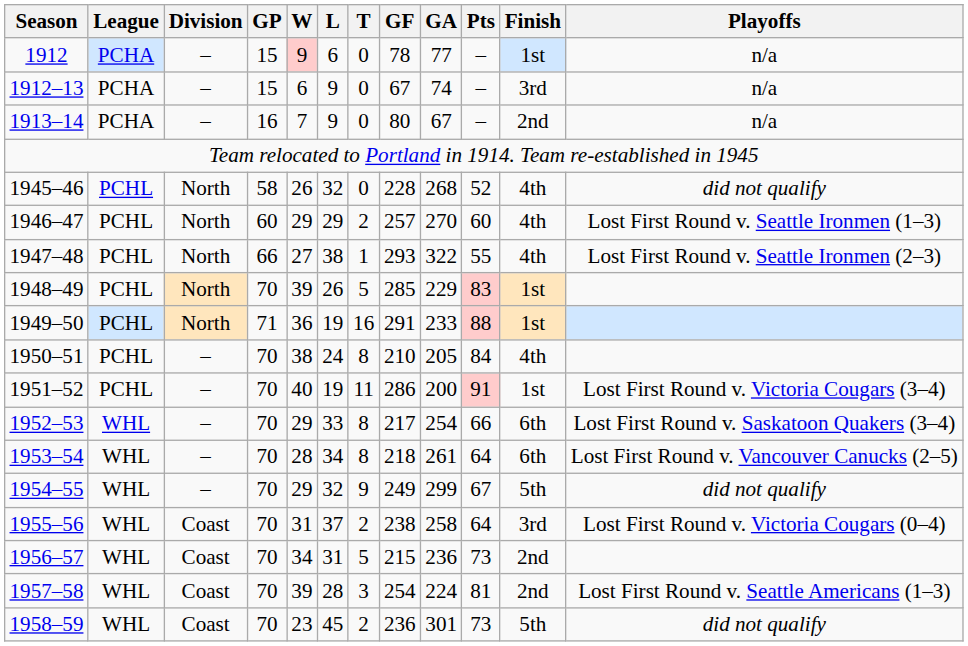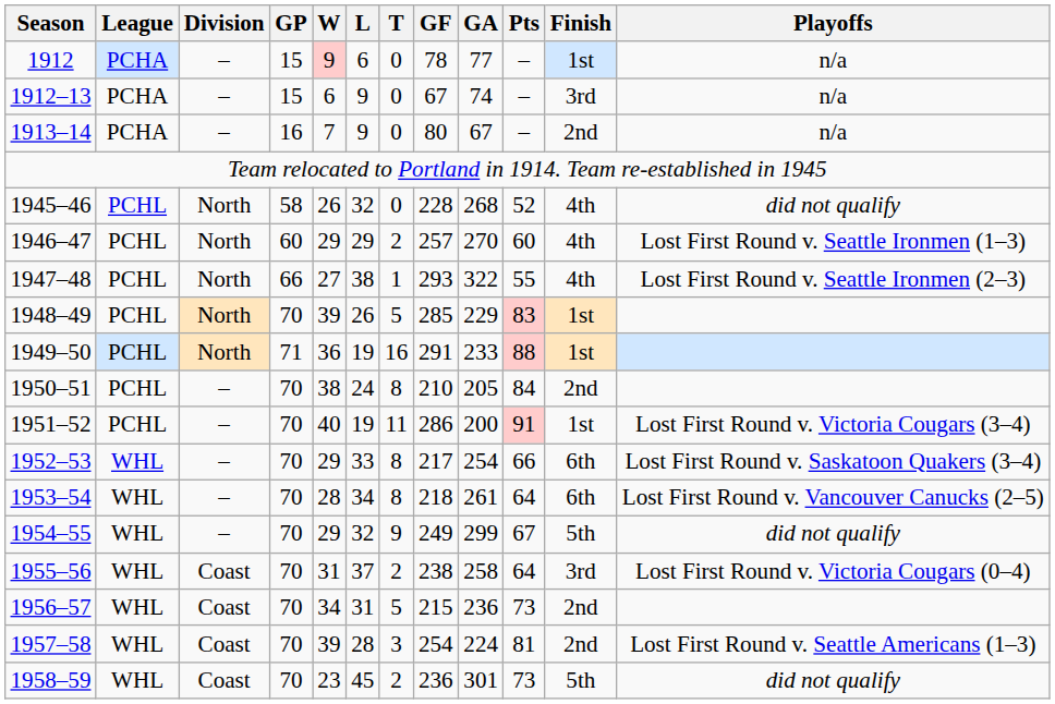1950–51 | Finish: 4th -> 2nd
